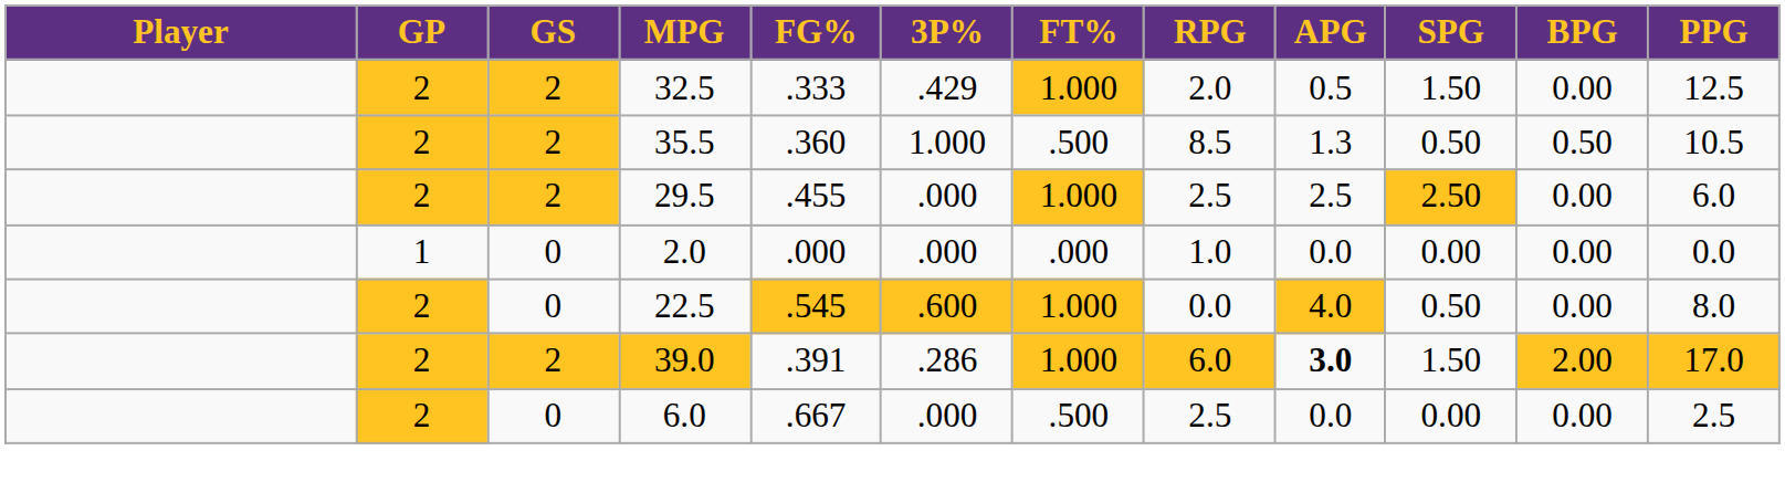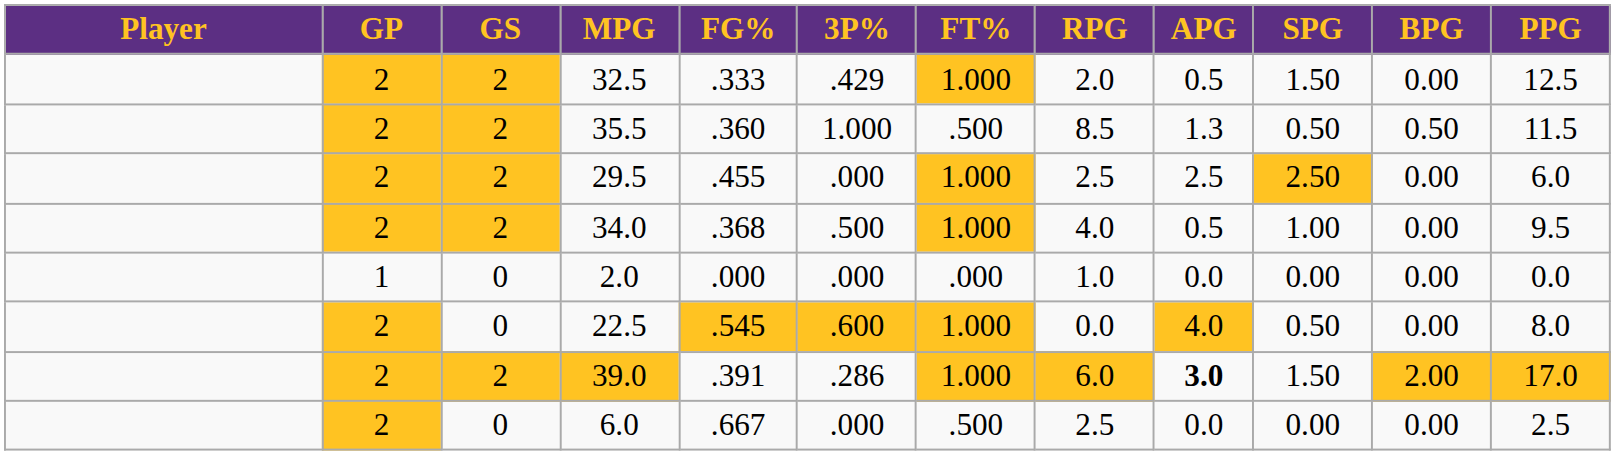35.5 | PPG: 10.5 -> 11.5
+ row: 2 | 2 | 34.0 | .368 | .500 | 1.000 | 4.0 | 0.5 | 1.00 | 0.00 | 9.5
